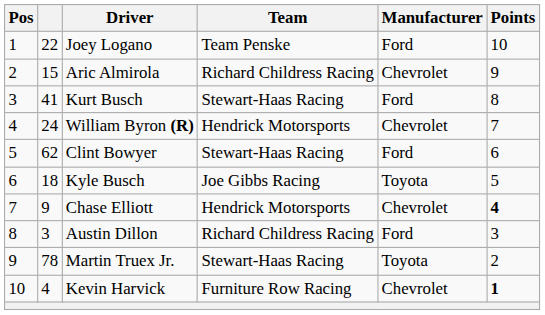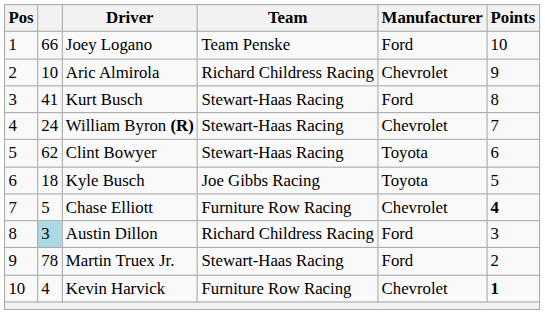Joey Logano | column 2: 22 -> 66
Aric Almirola | column 2: 15 -> 10
William Byron (R) | Team: Hendrick Motorsports -> Stewart-Haas Racing
Clint Bowyer | Manufacturer: Ford -> Toyota
Chase Elliott | column 2: 9 -> 5
Chase Elliott | Team: Hendrick Motorsports -> Furniture Row Racing
Austin Dillon | column 2: no background -> lightblue background
Martin Truex Jr. | Manufacturer: Toyota -> Ford
